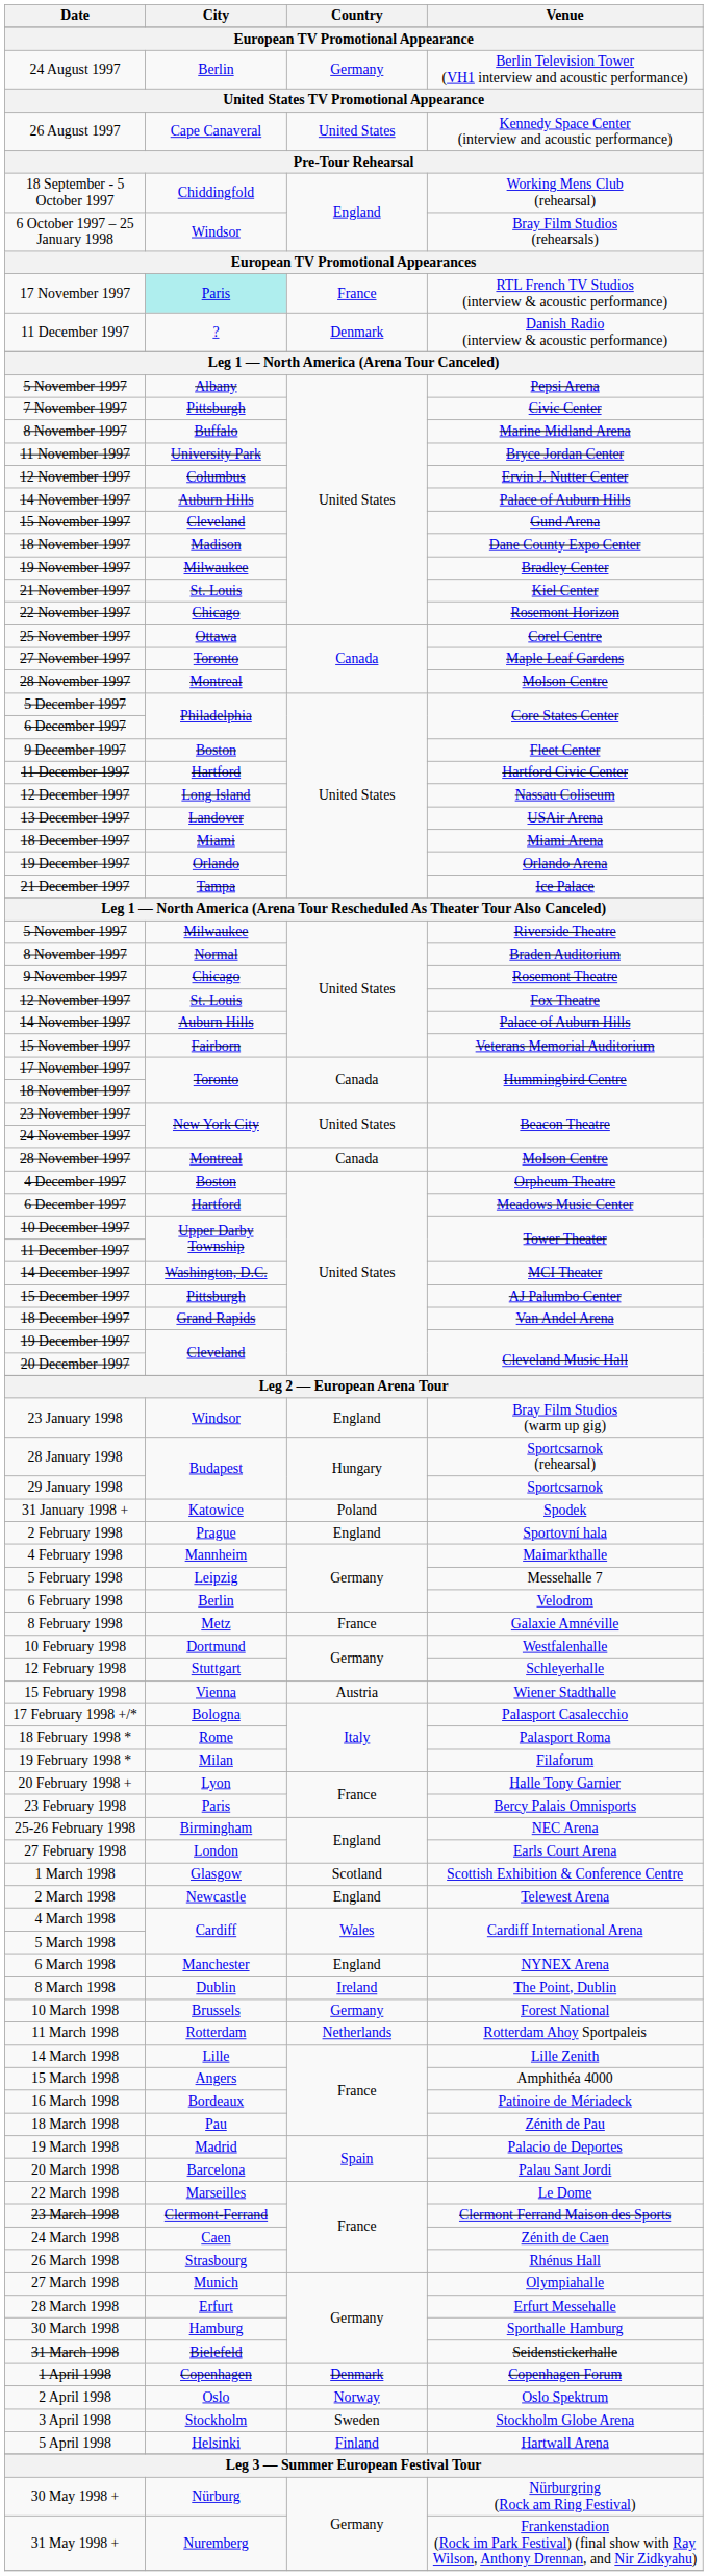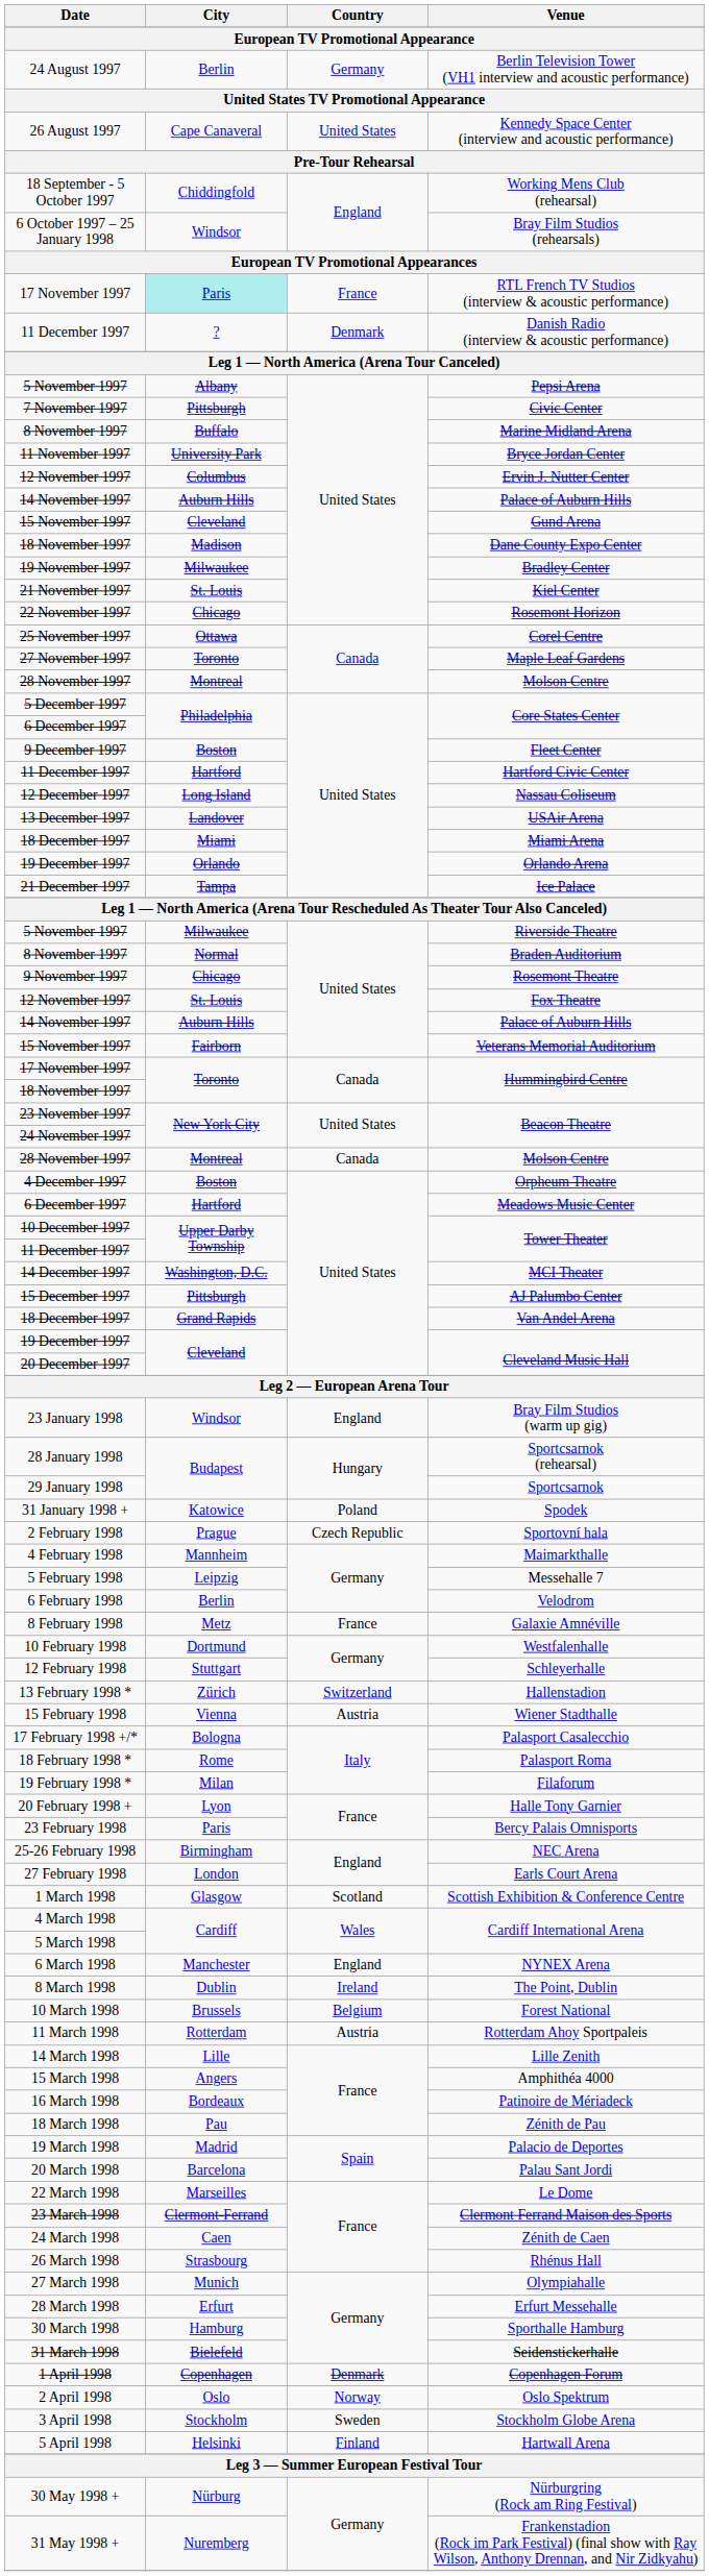Sportovní hala | Country: England -> Czech Republic
+ row: 13 February 1998 * | Zürich | Switzerland | Hallenstadion
- row: 2 March 1998 | Newcastle | England | Telewest Arena
Forest National | Country: Germany -> Belgium
Rotterdam Ahoy Sportpaleis | Country: Netherlands -> Austria
